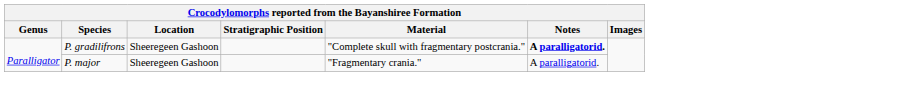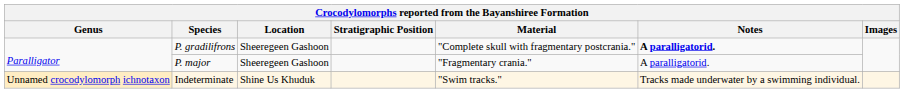+ row: Unnamed crocodylomorph ichnotaxon | Indeterminate | Shine Us Khuduk | "Swim tracks." | Tracks made underwater by a swimming individual.
